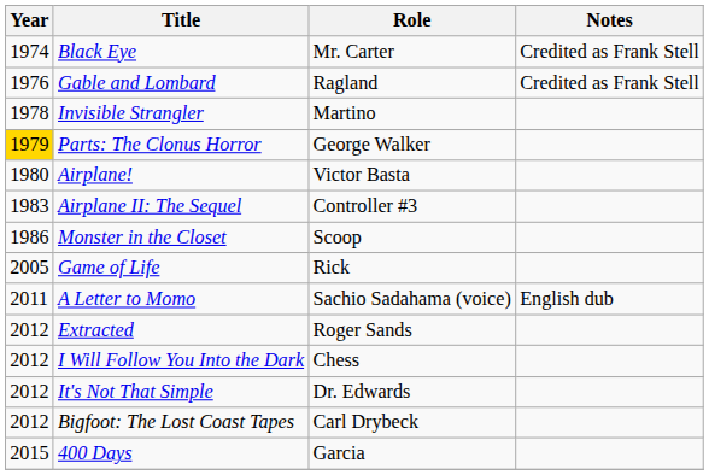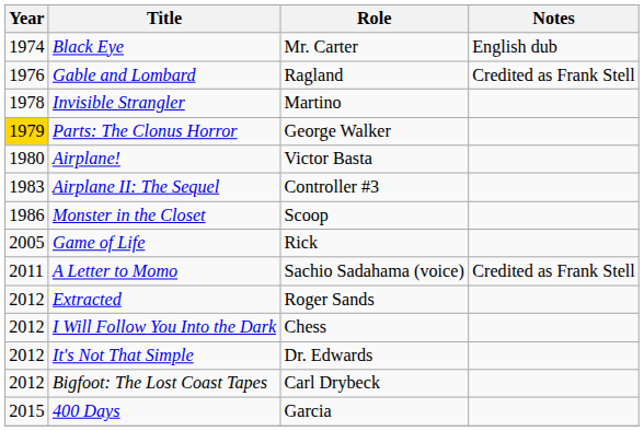Black Eye | Notes: Credited as Frank Stell -> English dub
A Letter to Momo | Notes: English dub -> Credited as Frank Stell
